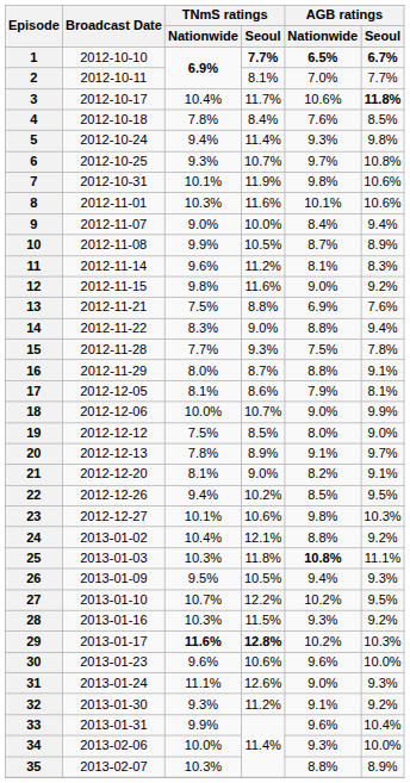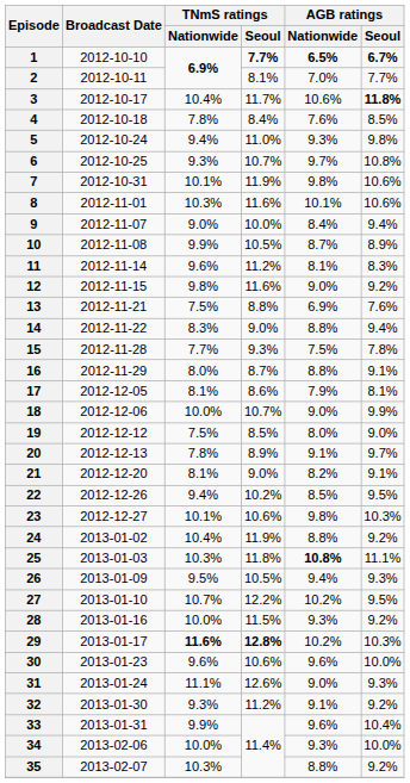5 | TNmS ratings / Seoul: 11.4% -> 11.0%
24 | TNmS ratings / Seoul: 12.1% -> 11.9%
28 | TNmS ratings / Nationwide: 10.3% -> 10.0%
35 | AGB ratings / Seoul: 8.9% -> 9.2%
